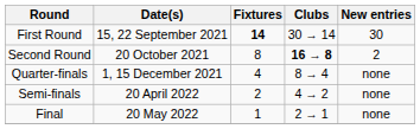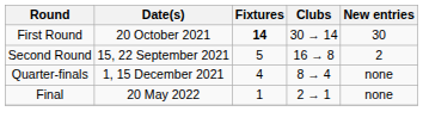First Round | Date(s): 15, 22 September 2021 -> 20 October 2021
Second Round | Date(s): 20 October 2021 -> 15, 22 September 2021
Second Round | Fixtures: 8 -> 5
Second Round | Clubs: bold -> normal
- row: Semi-finals | 20 April 2022 | 2 | 4 → 2 | none
